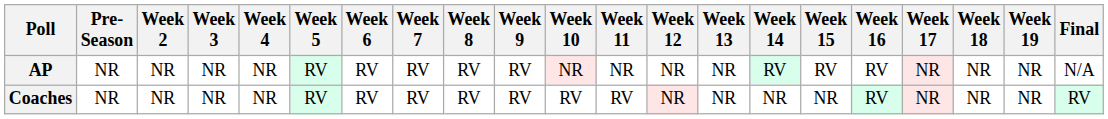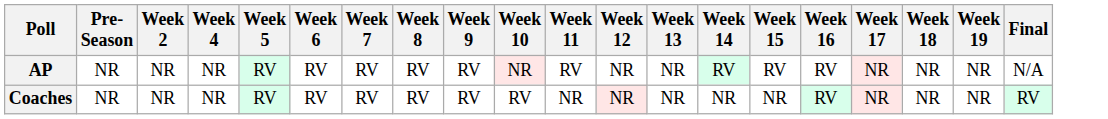- column: Week 3 | NR | NR
AP | Week 11: NR -> RV
Coaches | Week 11: RV -> NR
